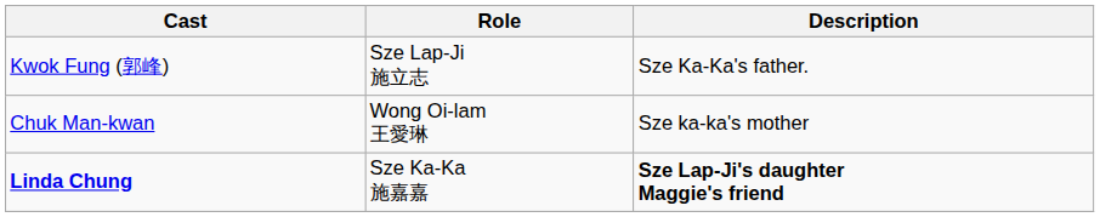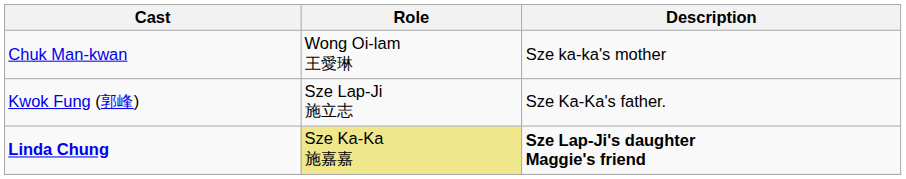rows swapped: Kwok Fung (郭峰) <-> Chuk Man-kwan
Linda Chung | Role: no background -> khaki background
